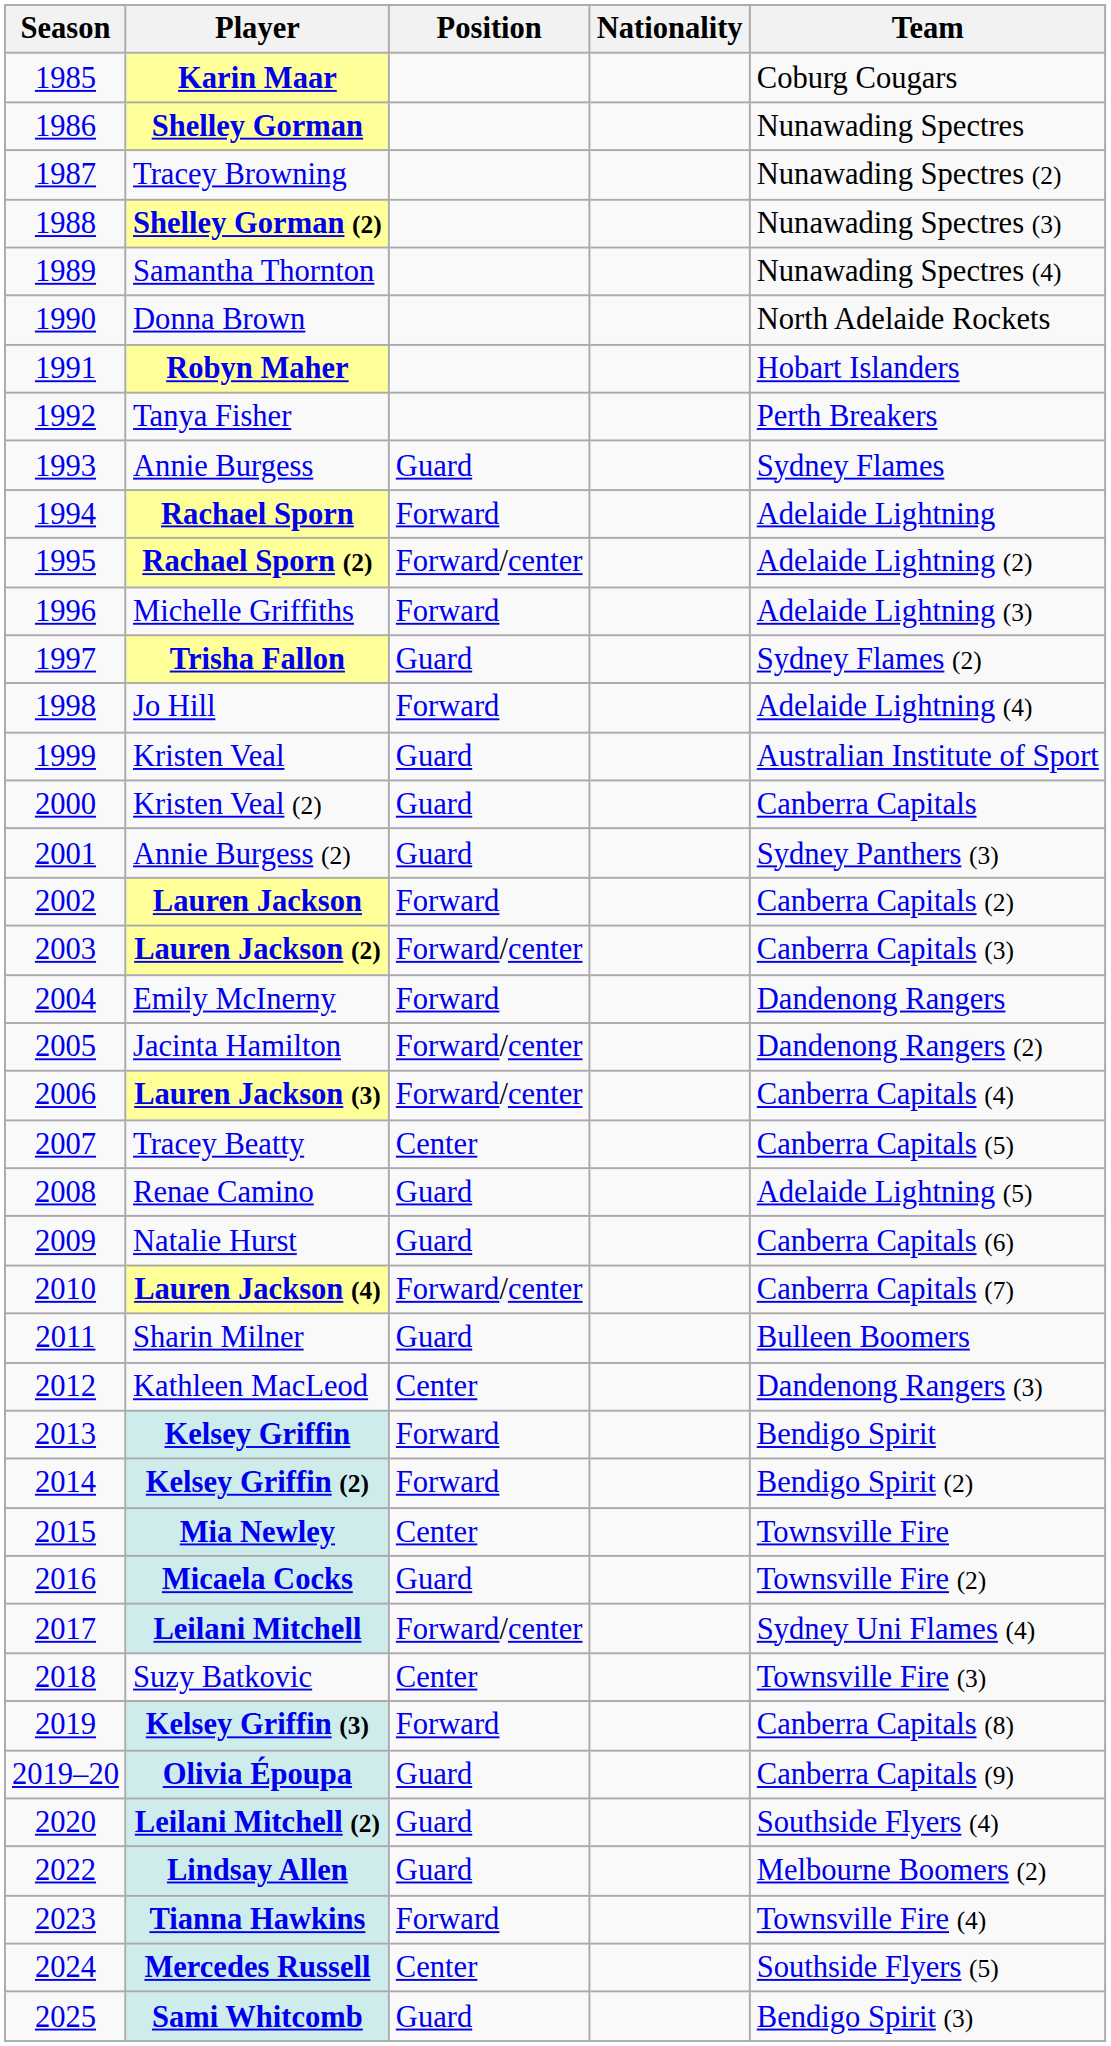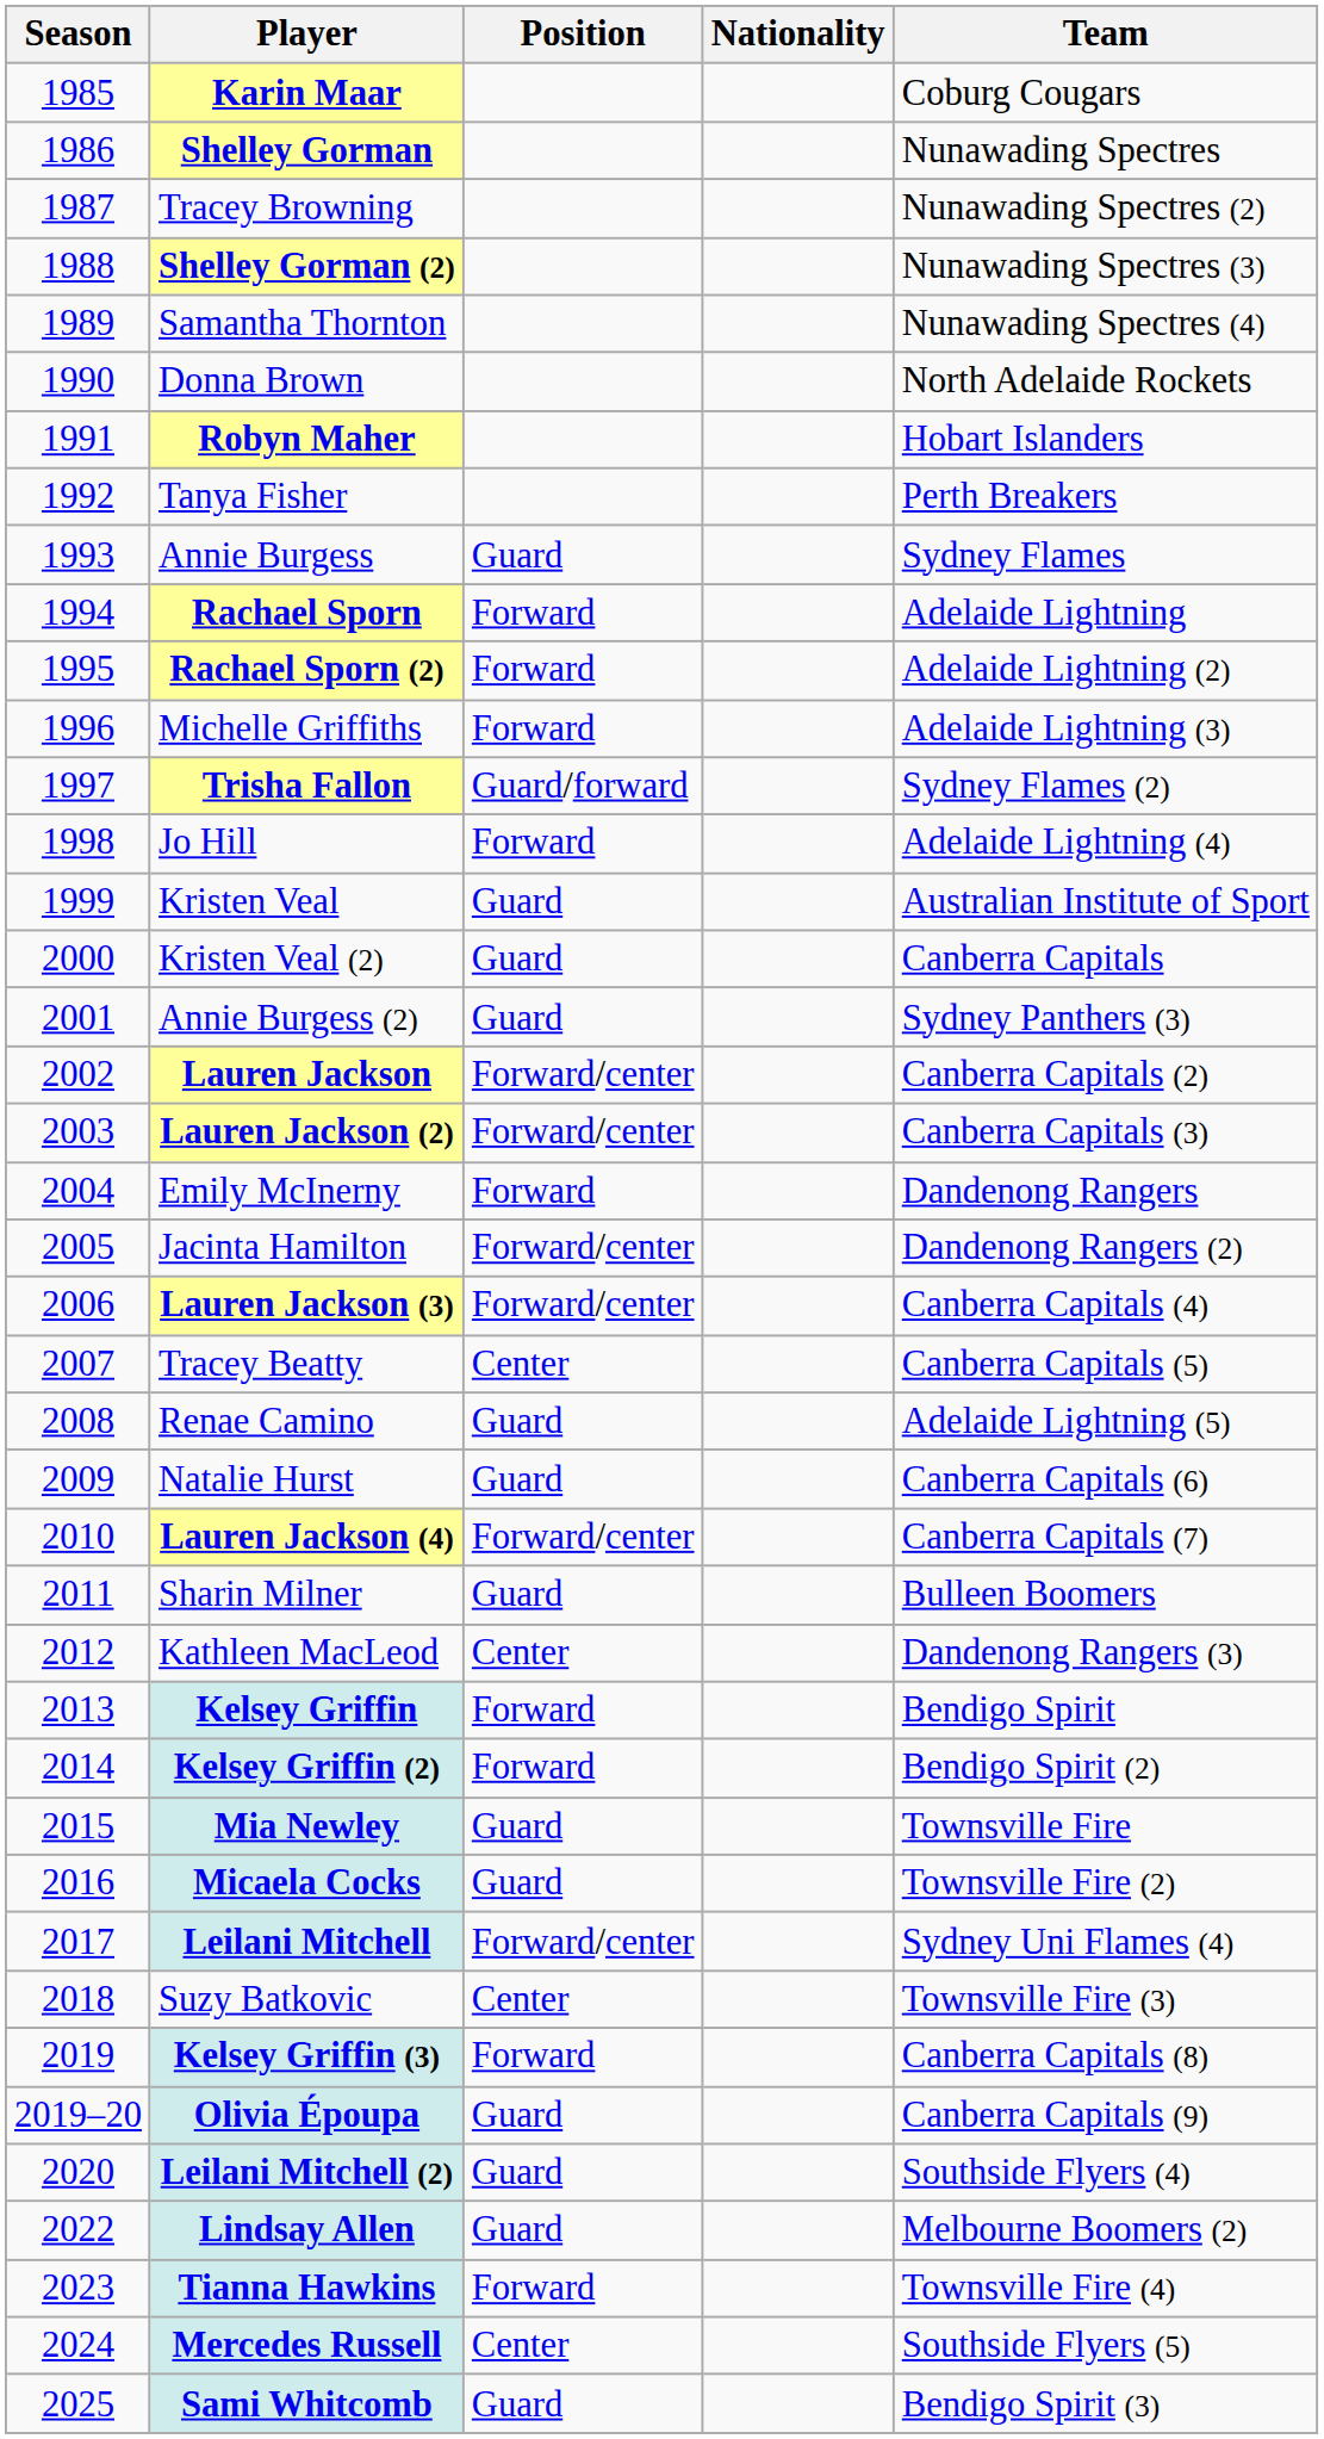Rachael Sporn (2) | Position: Forward/center -> Forward
Trisha Fallon | Position: Guard -> Guard/forward
Lauren Jackson | Position: Forward -> Forward/center
Mia Newley | Position: Center -> Guard
